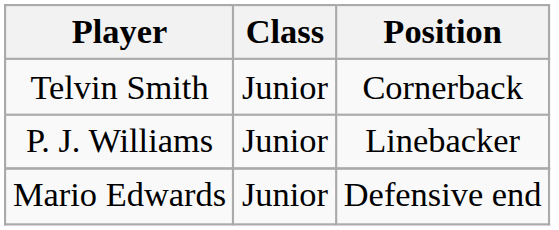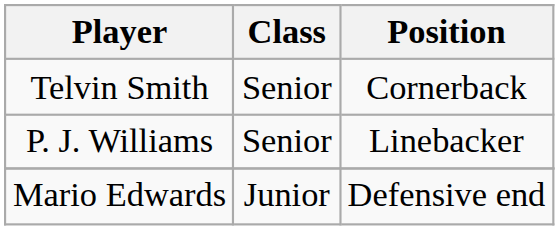Telvin Smith | Class: Junior -> Senior
P. J. Williams | Class: Junior -> Senior
